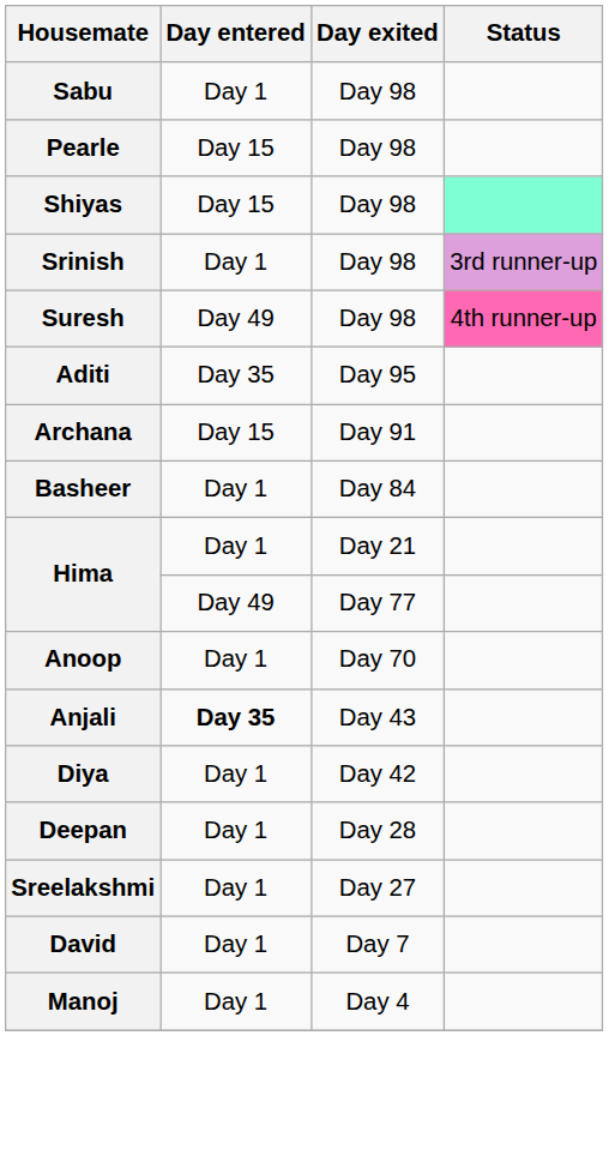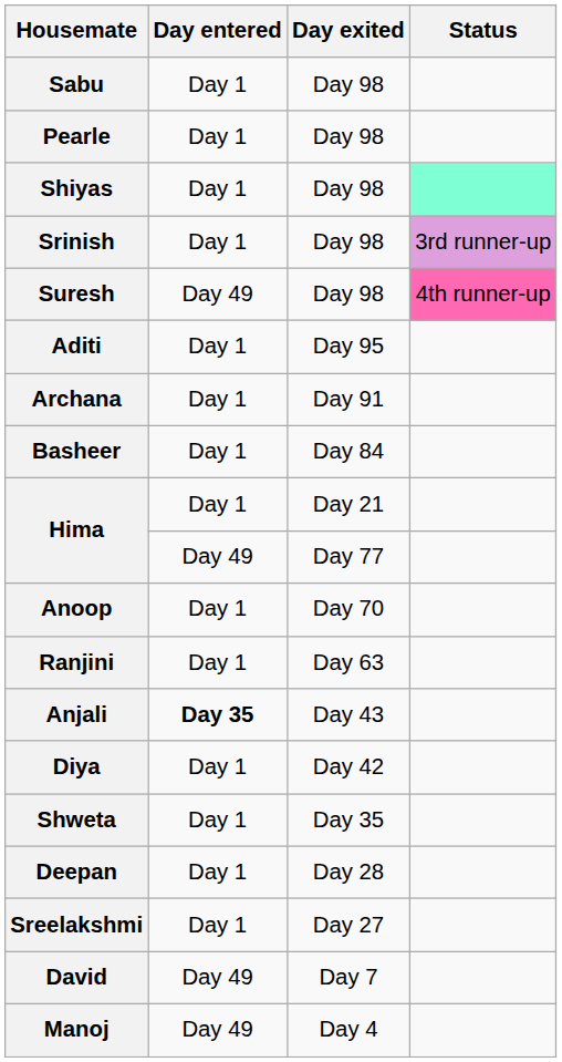Pearle | Day entered: Day 15 -> Day 1
Shiyas | Day entered: Day 15 -> Day 1
Aditi | Day entered: Day 35 -> Day 1
Archana | Day entered: Day 15 -> Day 1
+ row: Ranjini | Day 1 | Day 63
+ row: Shweta | Day 1 | Day 35
David | Day entered: Day 1 -> Day 49
Manoj | Day entered: Day 1 -> Day 49
